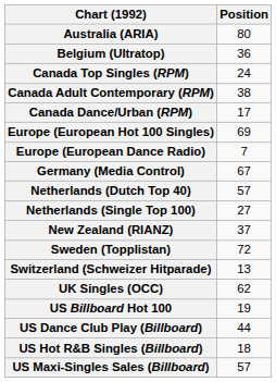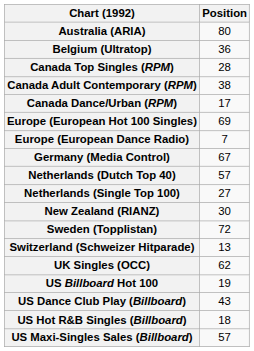Canada Top Singles (RPM) | Position: 24 -> 28
New Zealand (RIANZ) | Position: 37 -> 30
US Dance Club Play (Billboard) | Position: 44 -> 43
